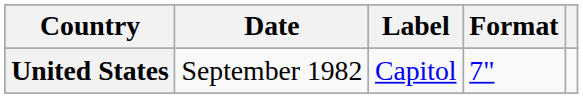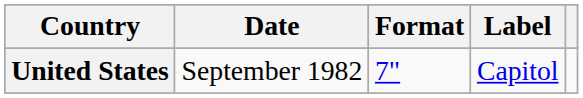columns swapped: Format <-> Label
